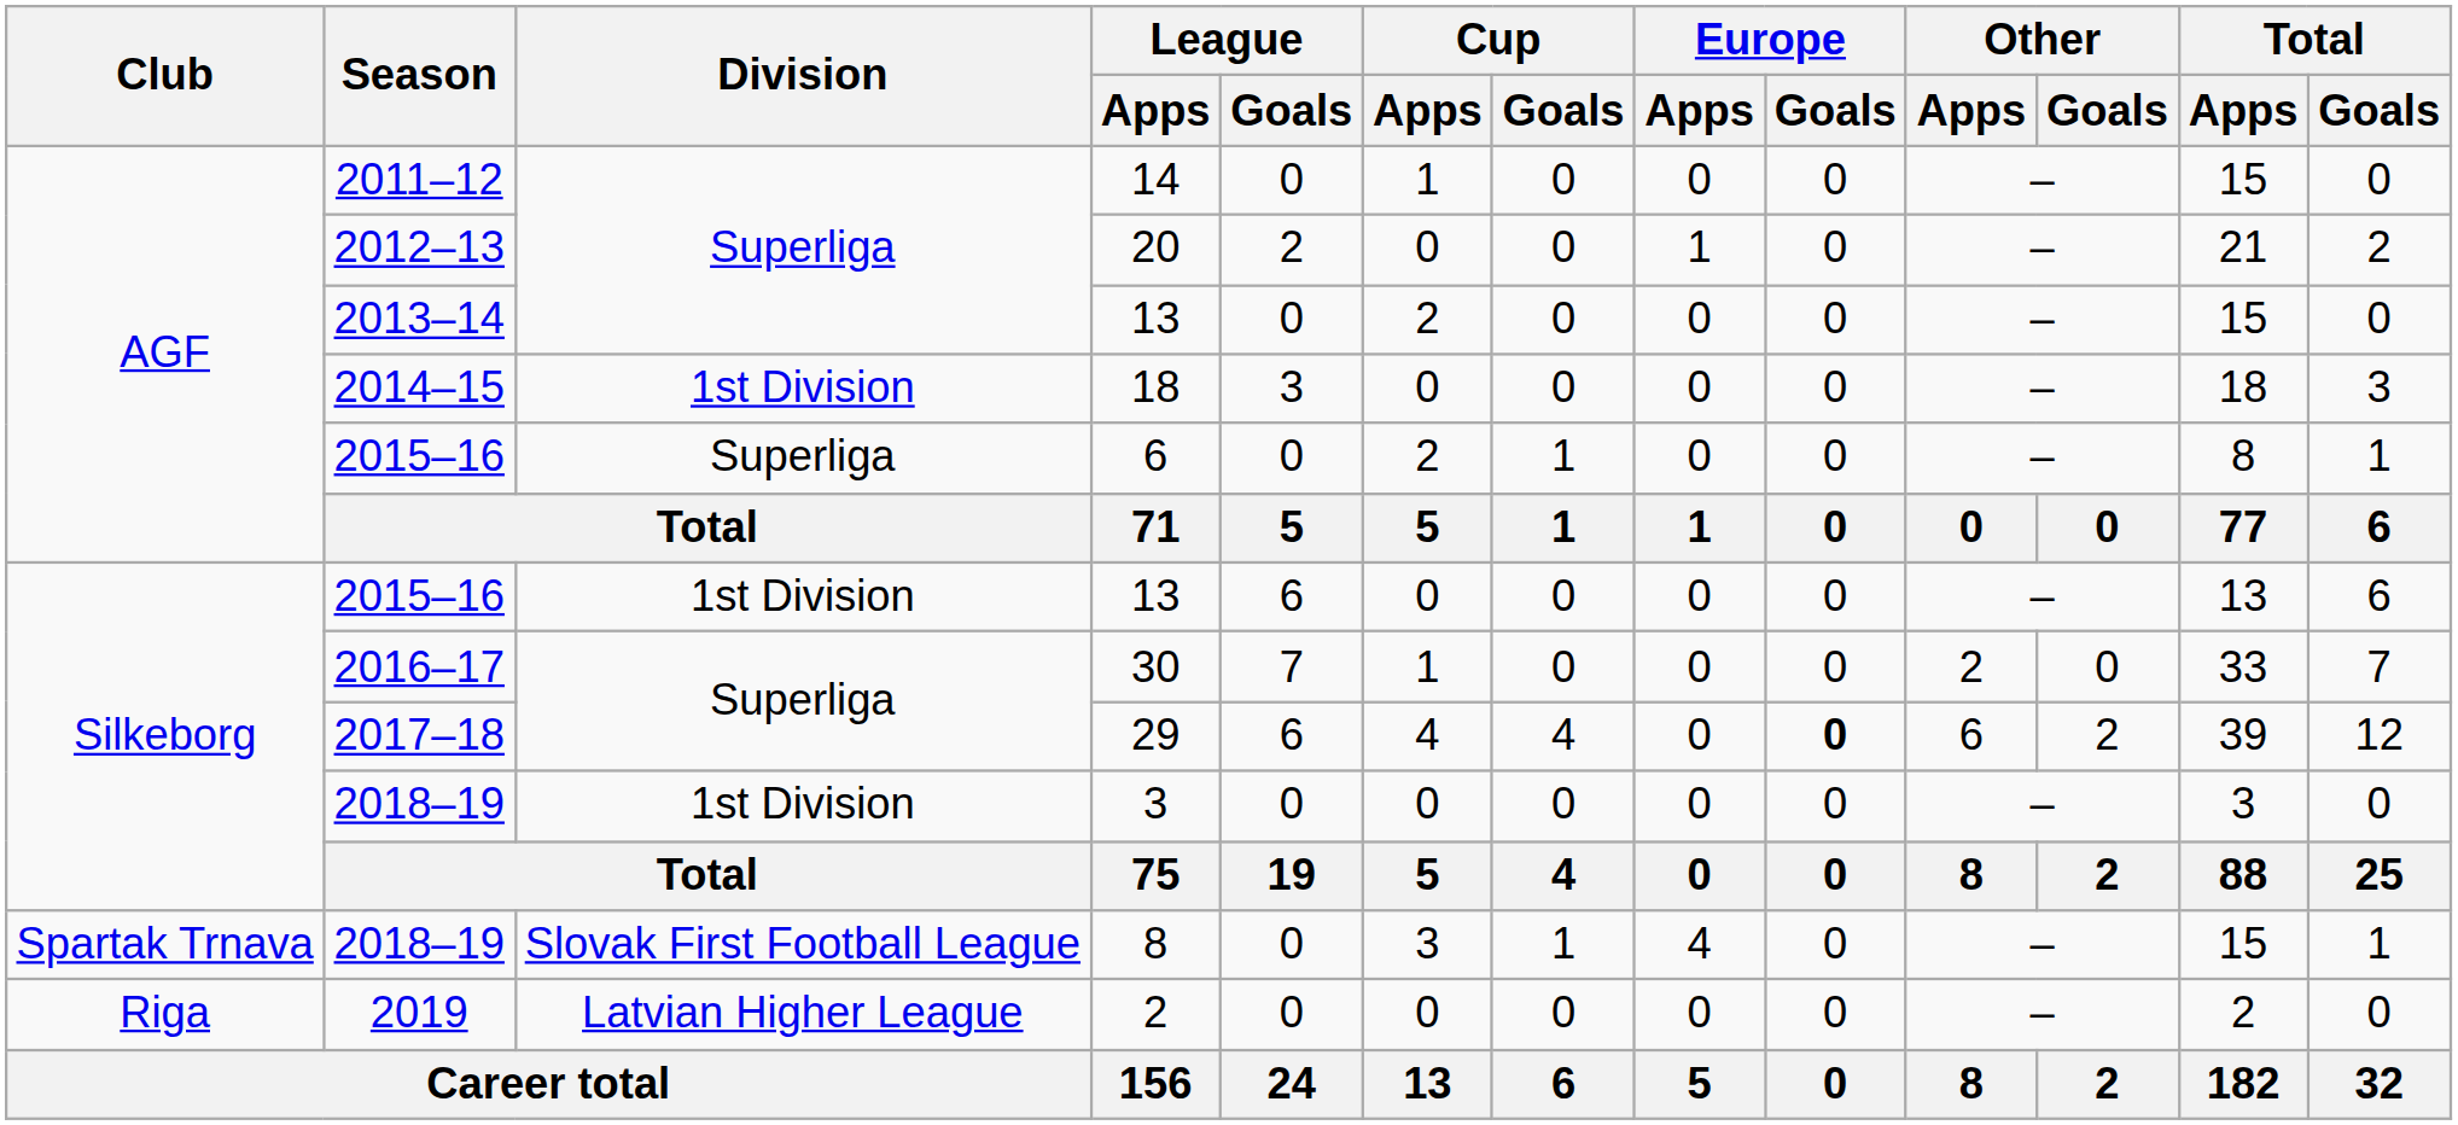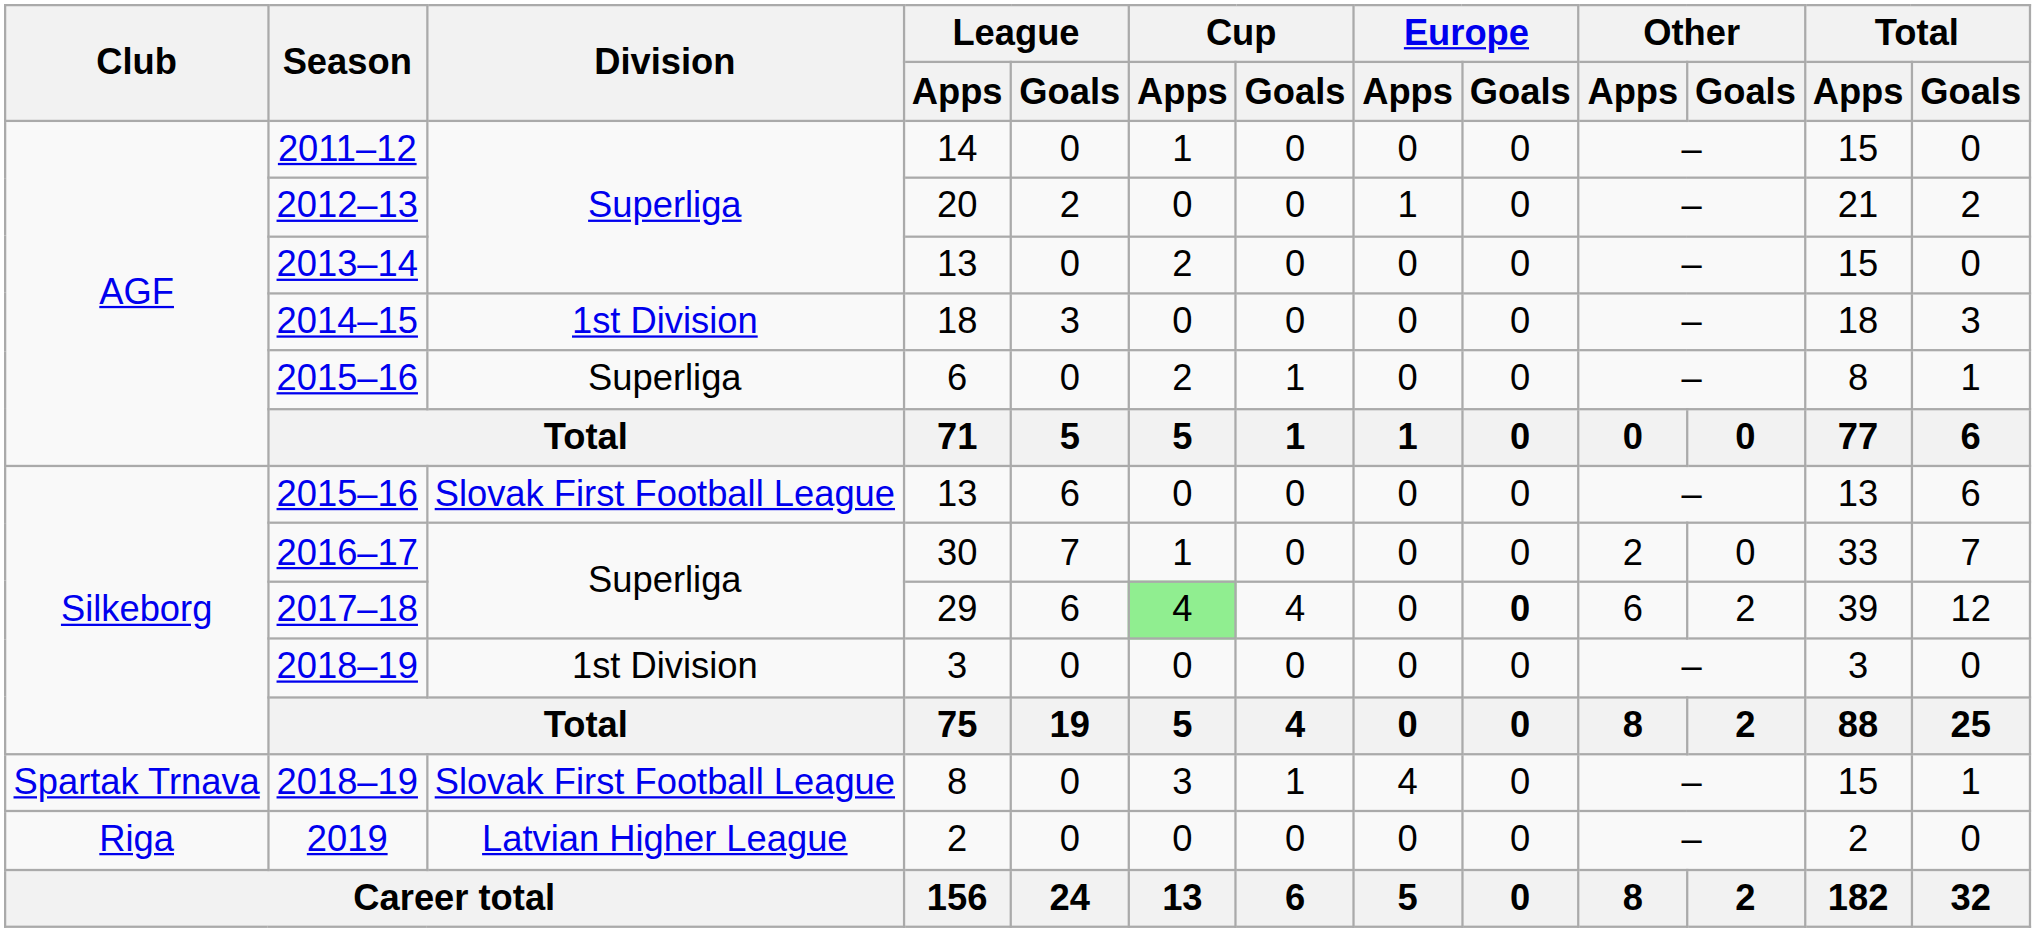2015–16 / 13 | Division: 1st Division -> Slovak First Football League
29 | Cup / Apps: no background -> lightgreen background
